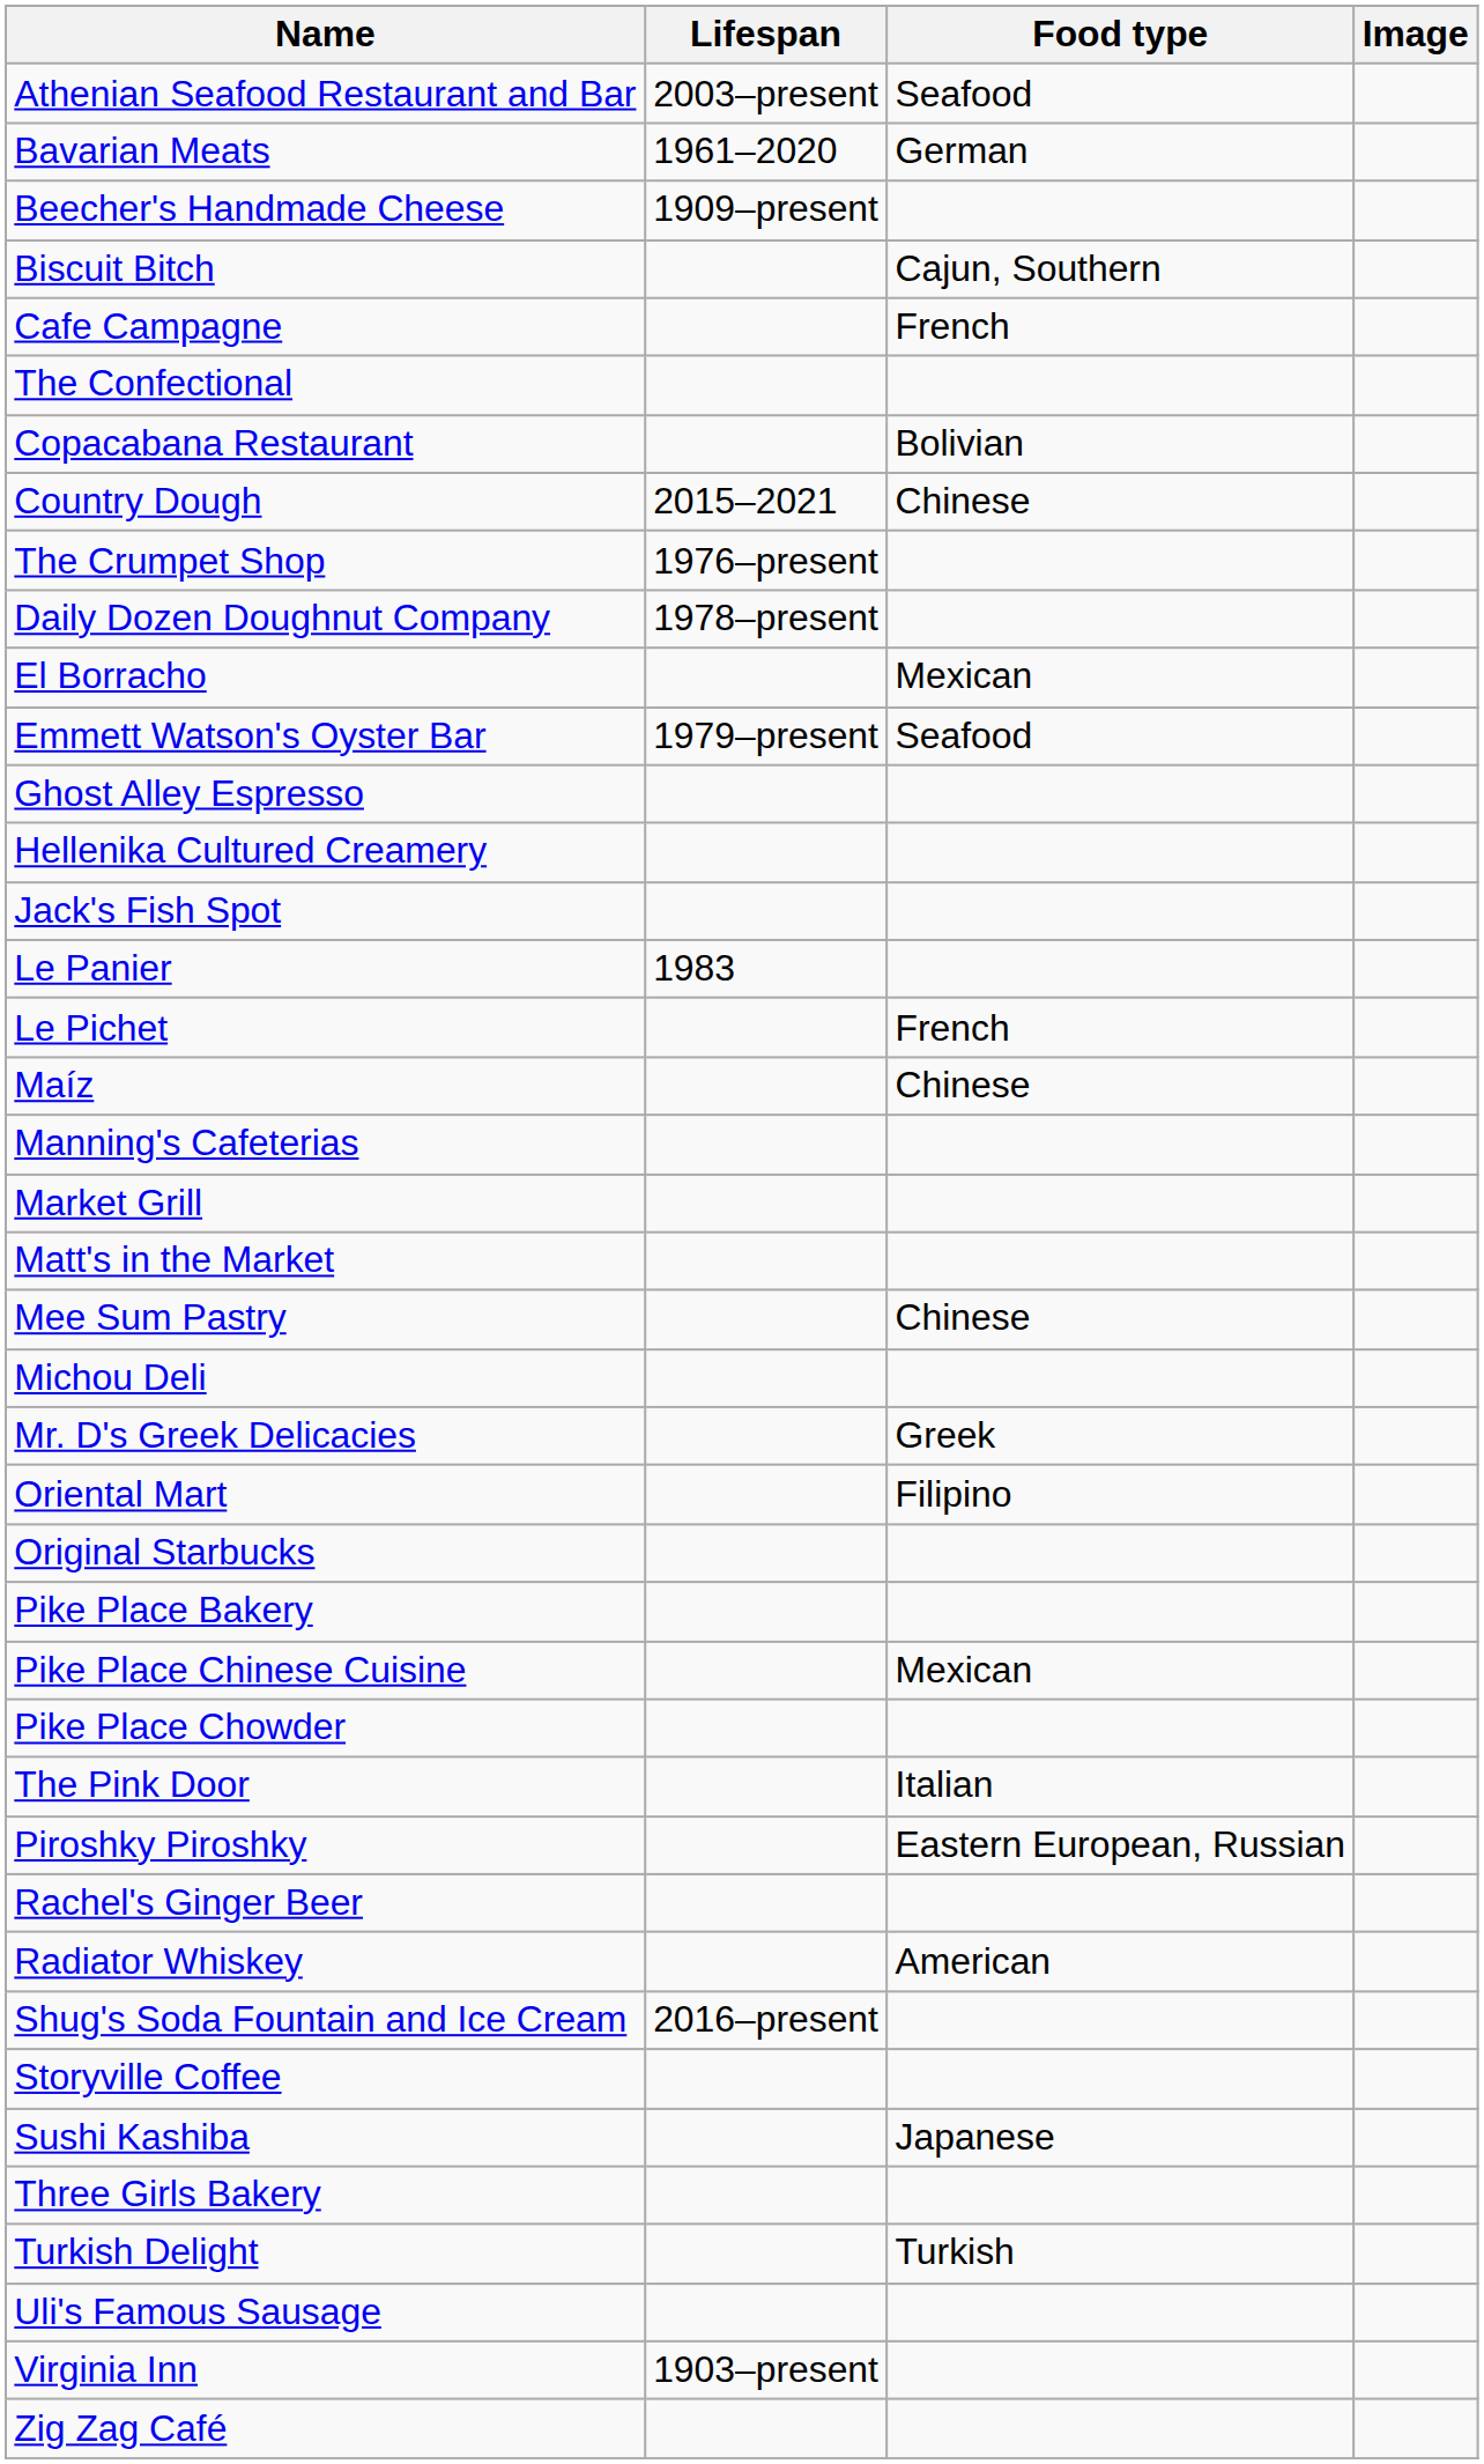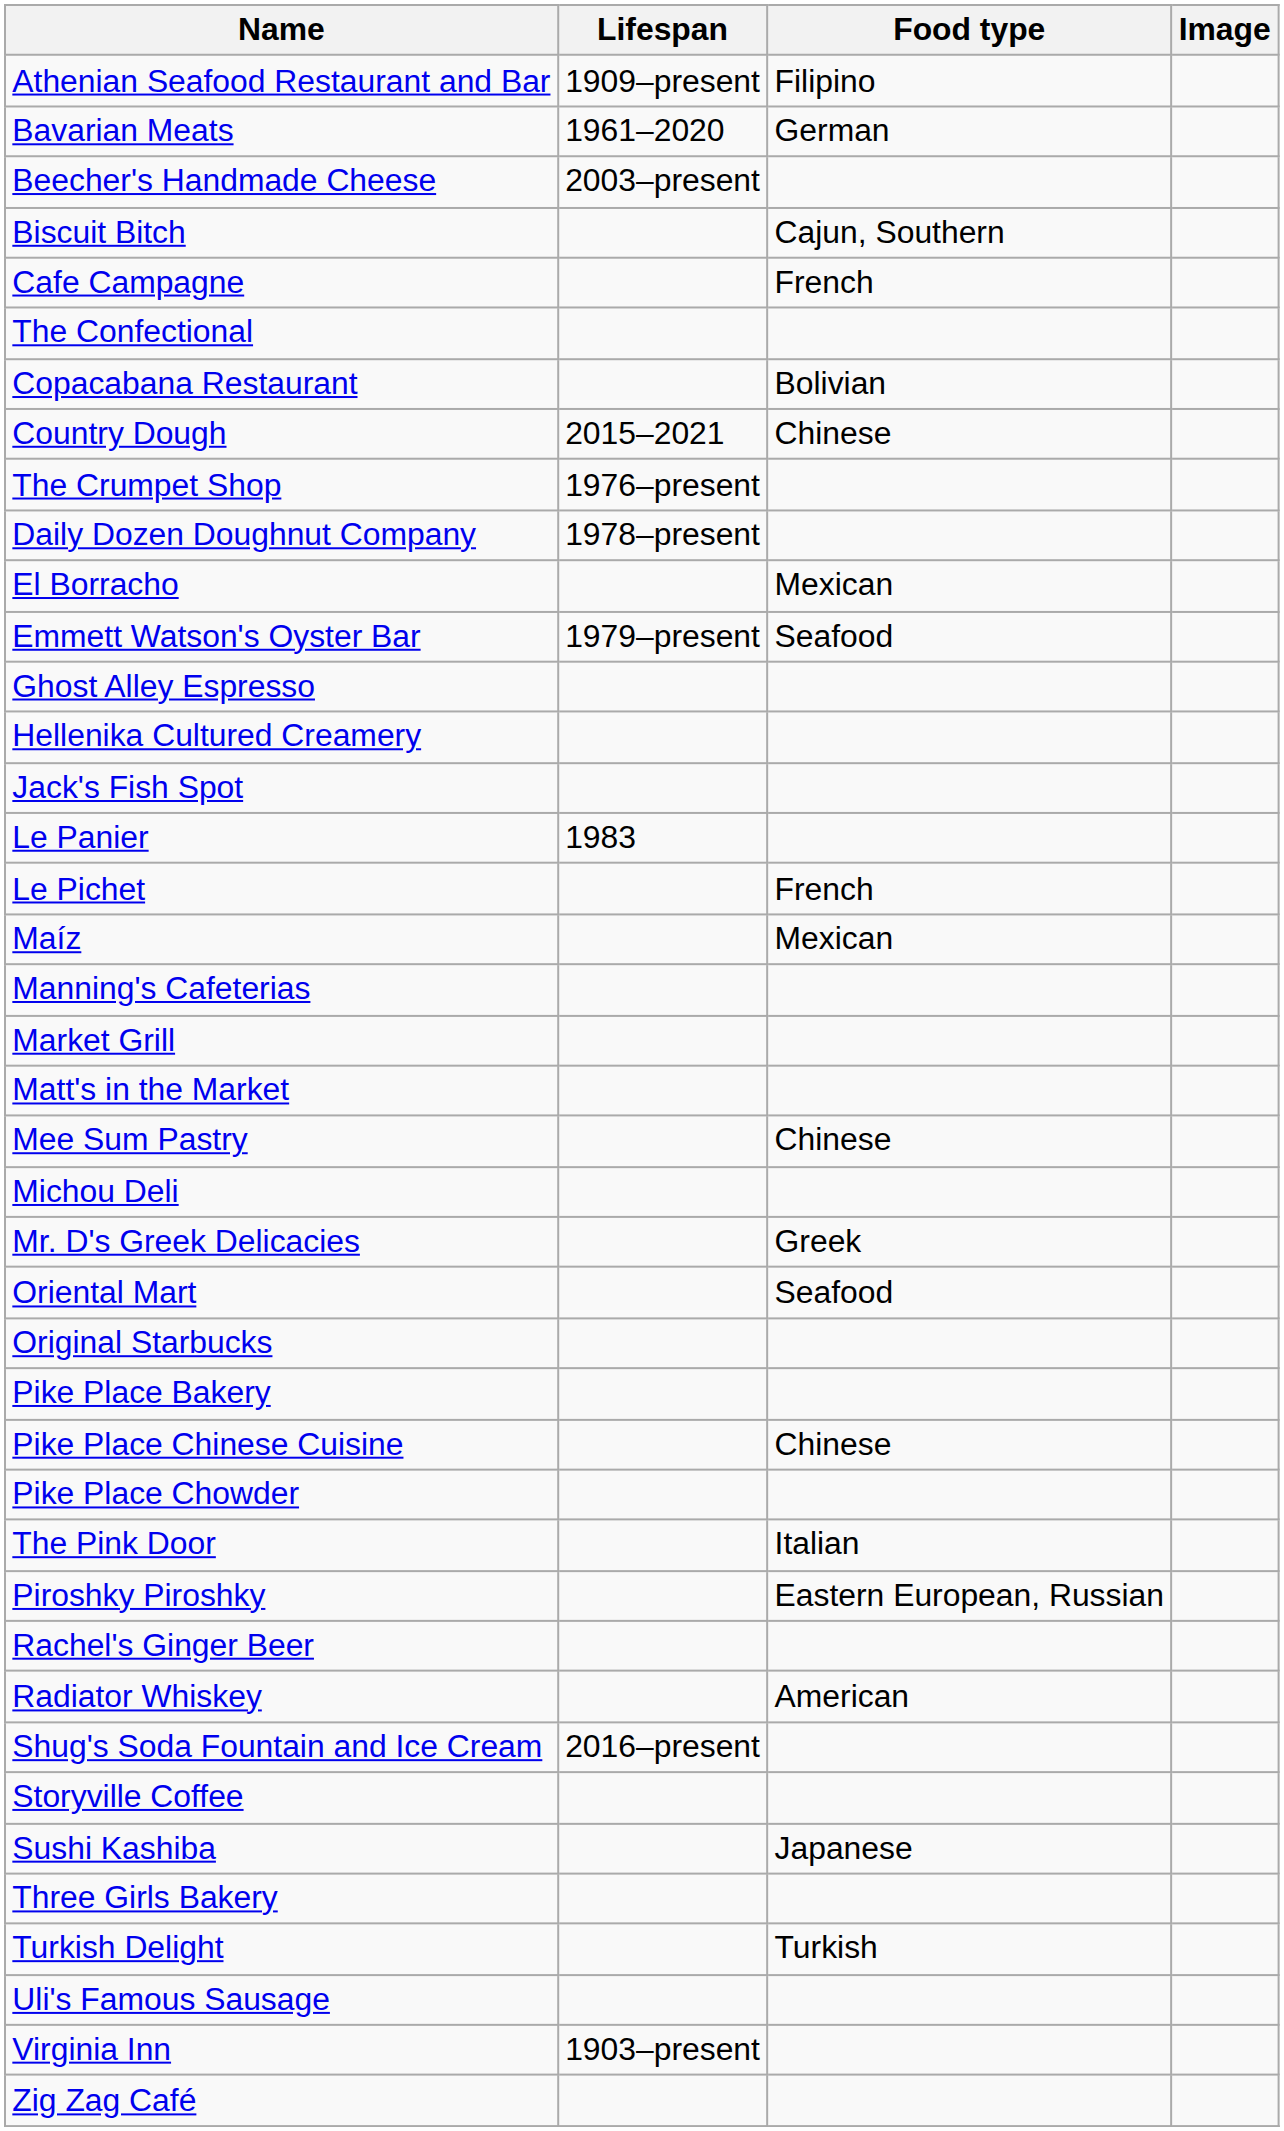Athenian Seafood Restaurant and Bar | Lifespan: 2003–present -> 1909–present
Athenian Seafood Restaurant and Bar | Food type: Seafood -> Filipino
Beecher's Handmade Cheese | Lifespan: 1909–present -> 2003–present
Maíz | Food type: Chinese -> Mexican
Oriental Mart | Food type: Filipino -> Seafood
Pike Place Chinese Cuisine | Food type: Mexican -> Chinese
